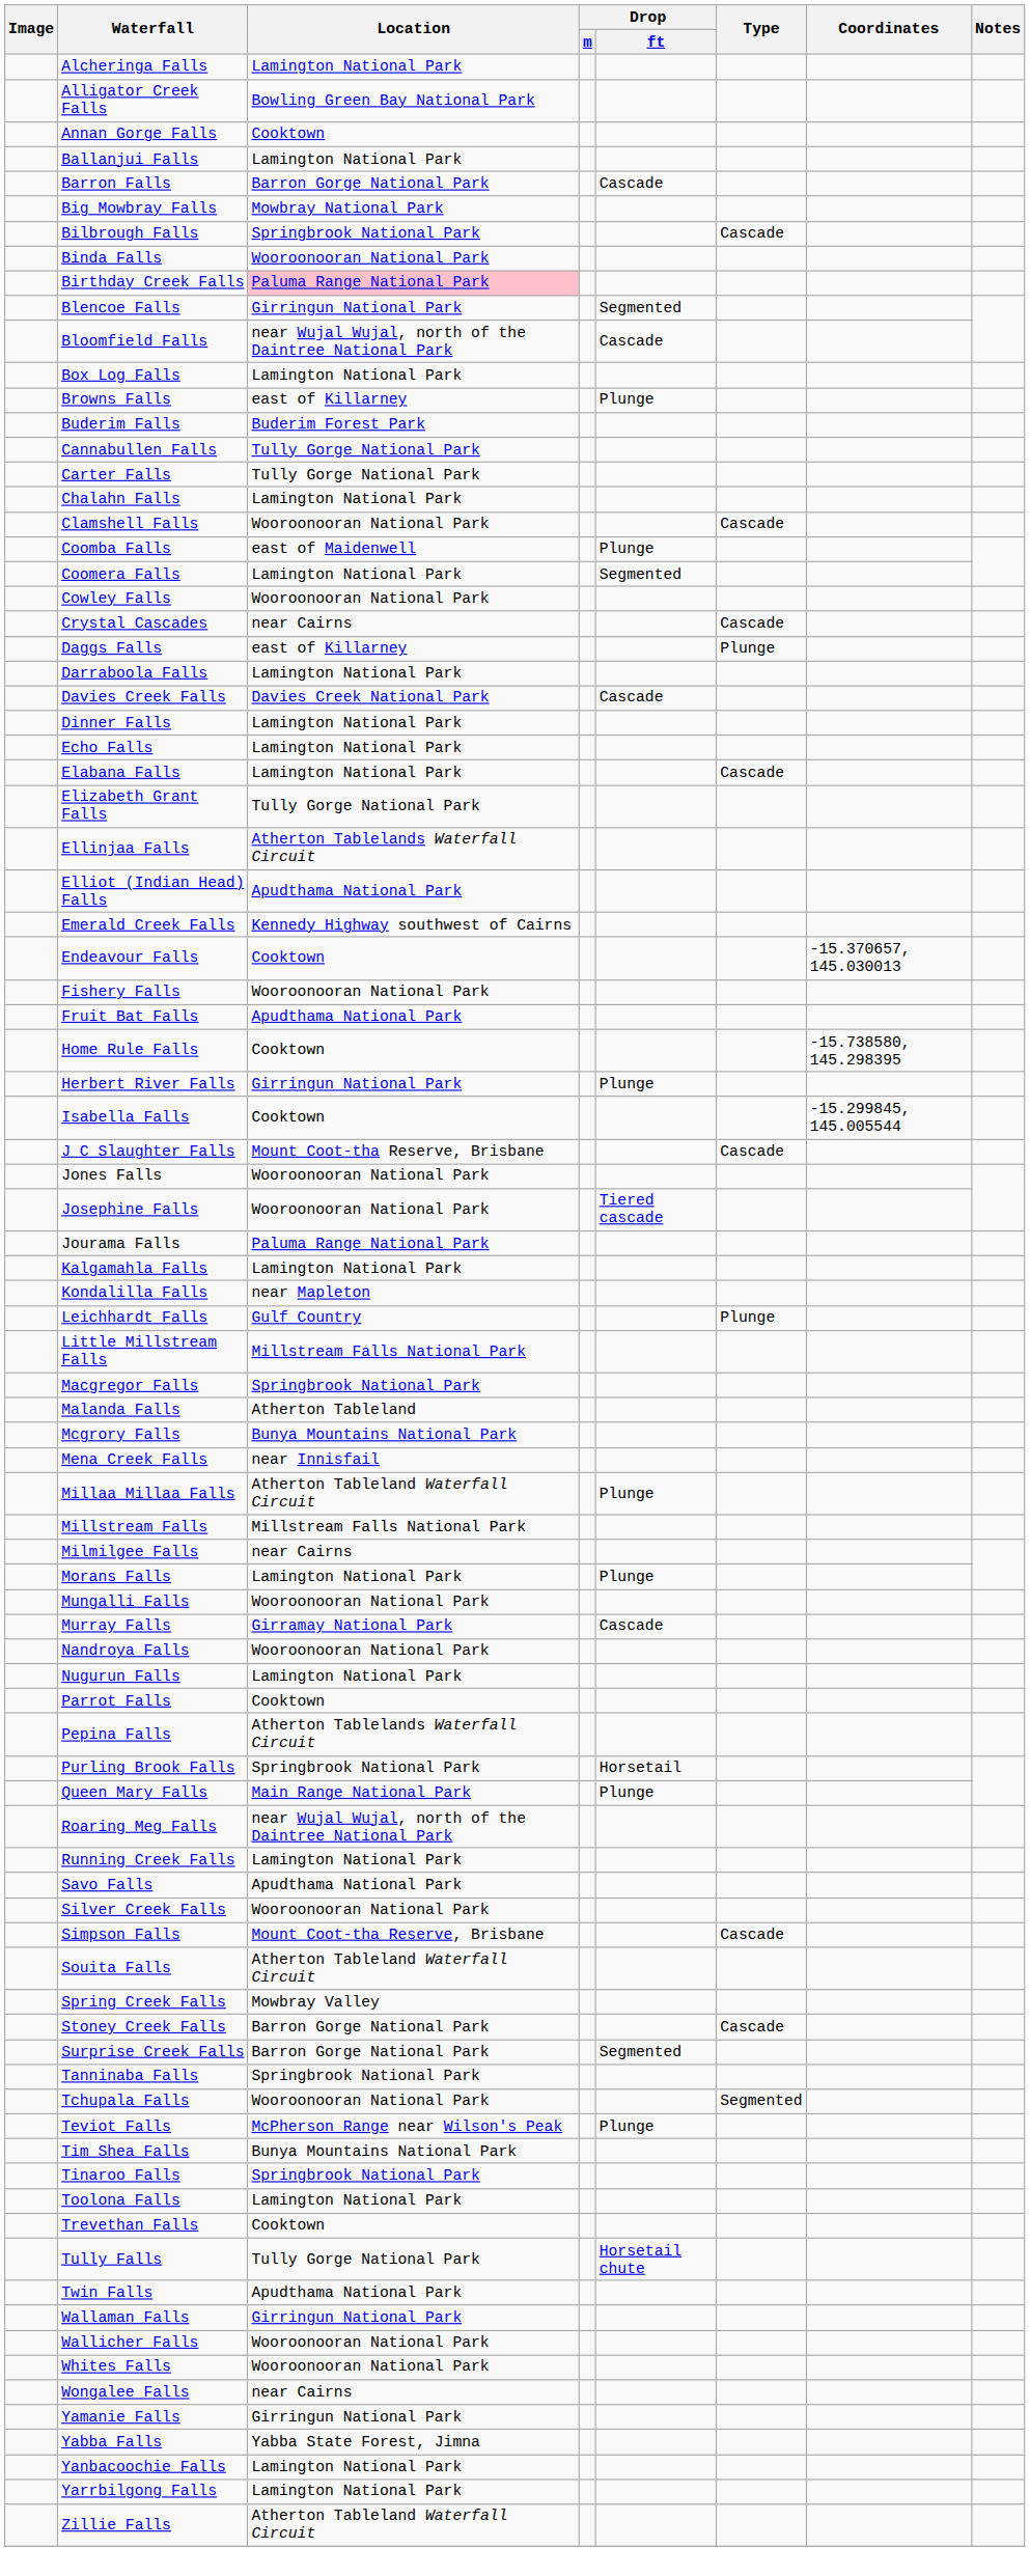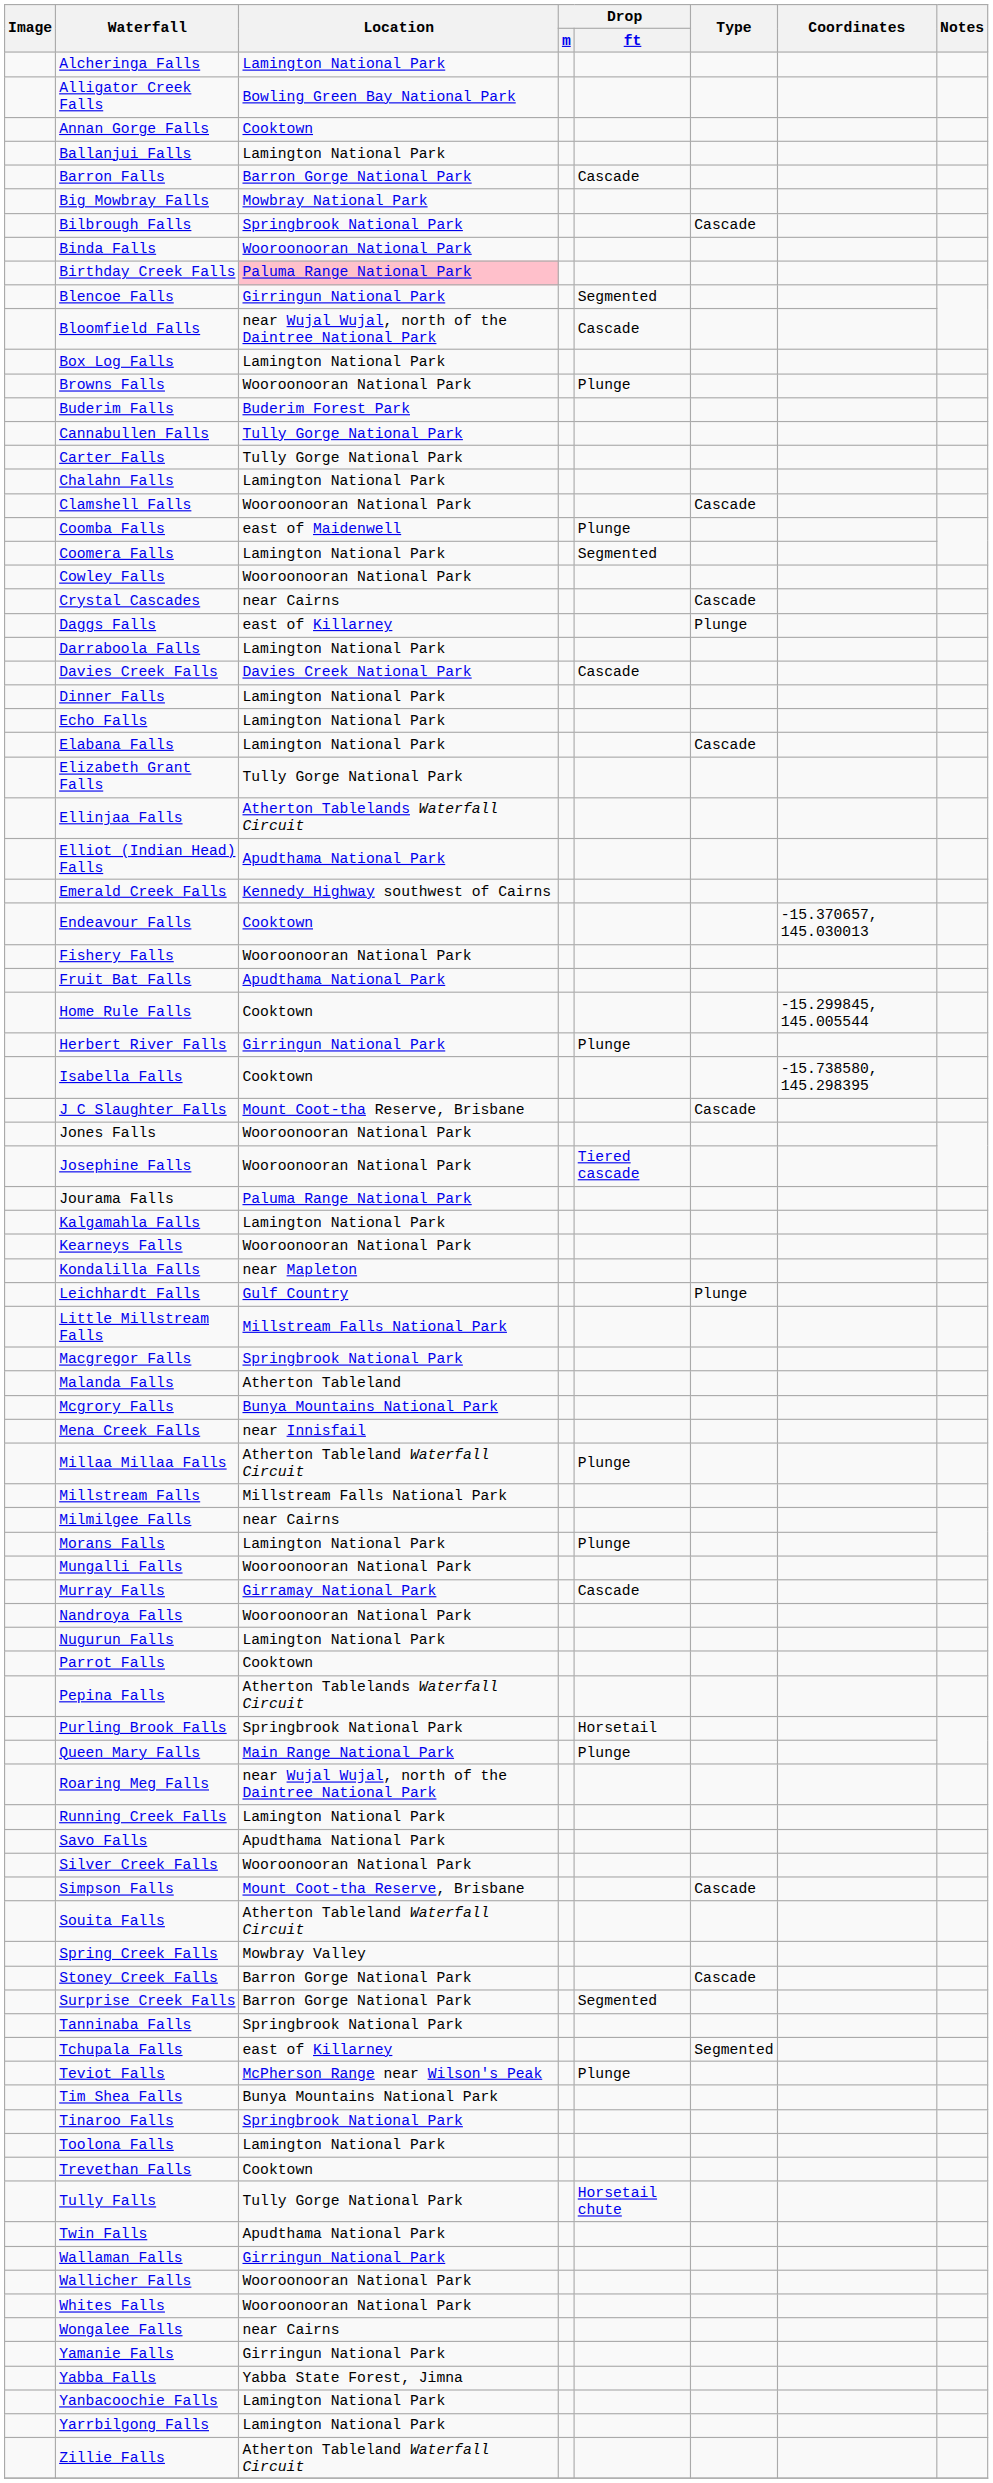Browns Falls | Location: east of Killarney -> Wooroonooran National Park
Home Rule Falls | Coordinates: -15.738580, 145.298395 -> -15.299845, 145.005544
Isabella Falls | Coordinates: -15.299845, 145.005544 -> -15.738580, 145.298395
+ row: Kearneys Falls | Wooroonooran National Park
Tchupala Falls | Location: Wooroonooran National Park -> east of Killarney
